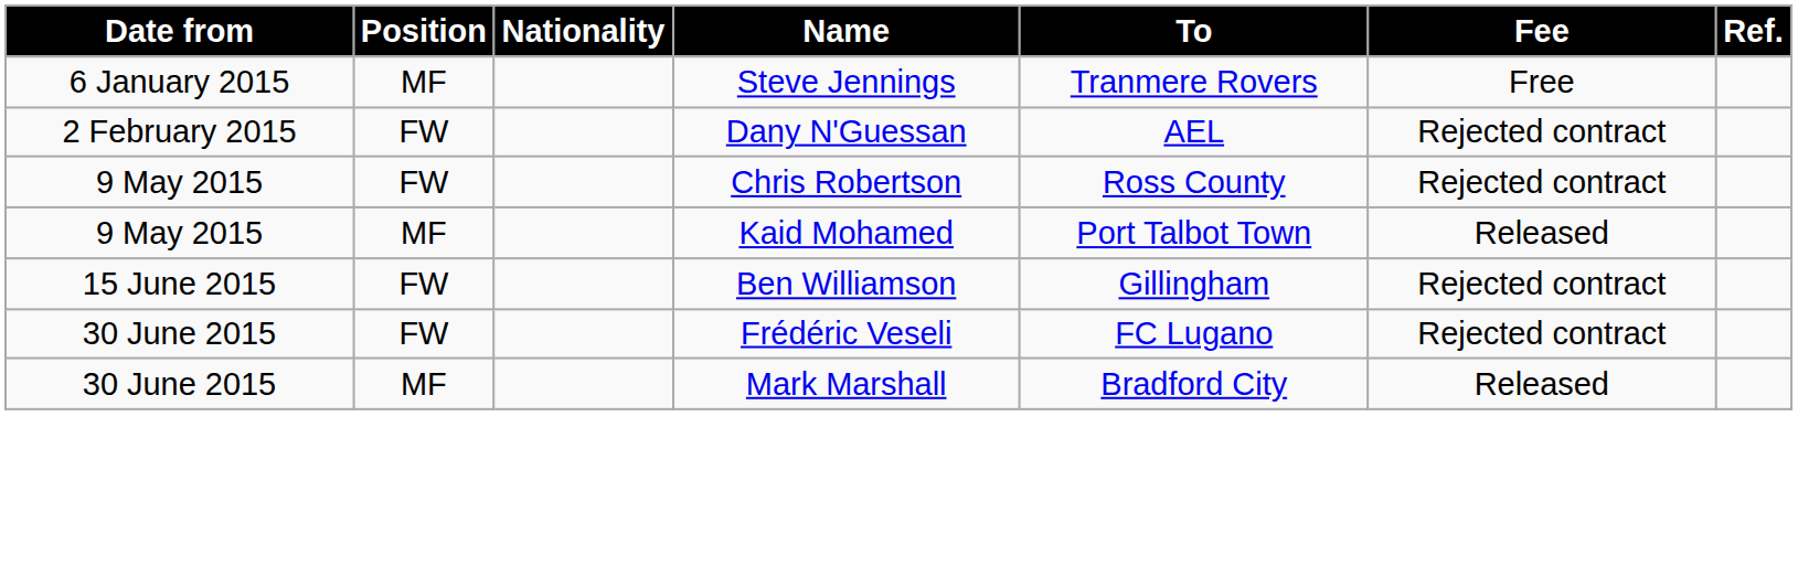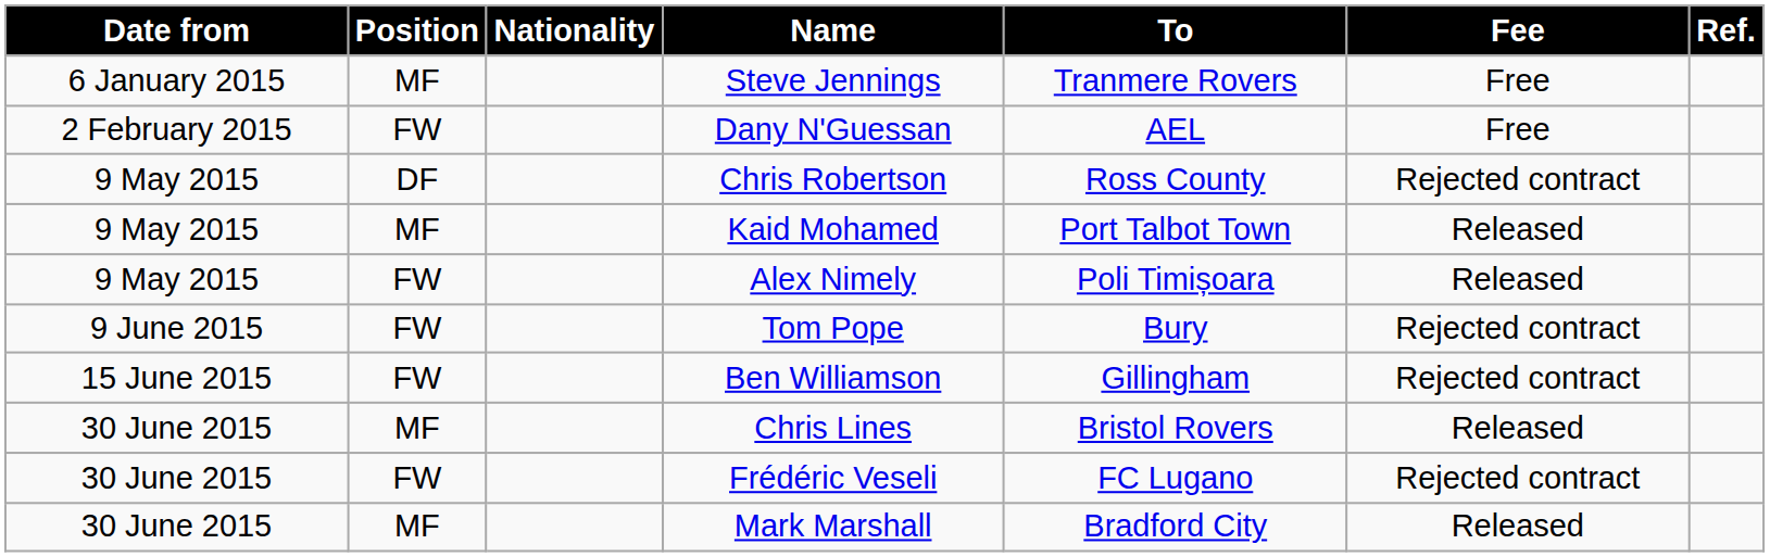Dany N'Guessan | Fee: Rejected contract -> Free
Chris Robertson | Position: FW -> DF
+ row: 9 May 2015 | FW | Alex Nimely | Poli Timișoara | Released
+ row: 9 June 2015 | FW | Tom Pope | Bury | Rejected contract
+ row: 30 June 2015 | MF | Chris Lines | Bristol Rovers | Released
